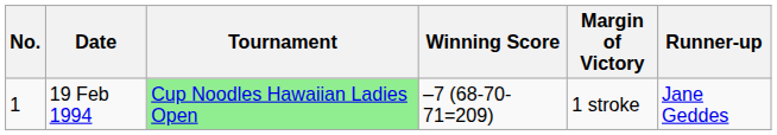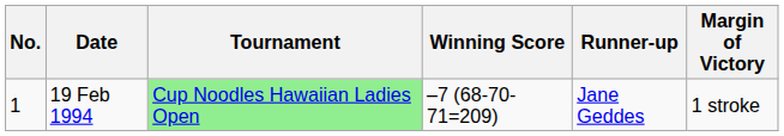columns swapped: Margin of Victory <-> Runner-up
